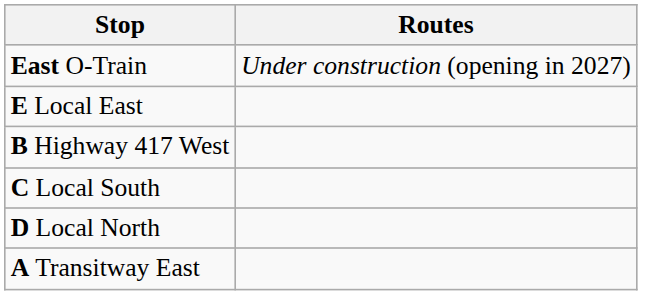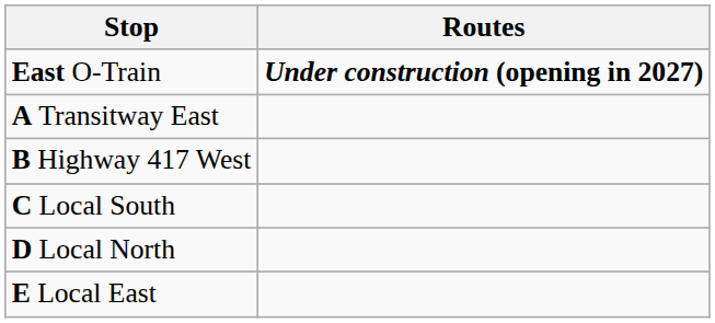East O-Train | Routes: normal -> bold
rows swapped: A Transitway East <-> E Local East
